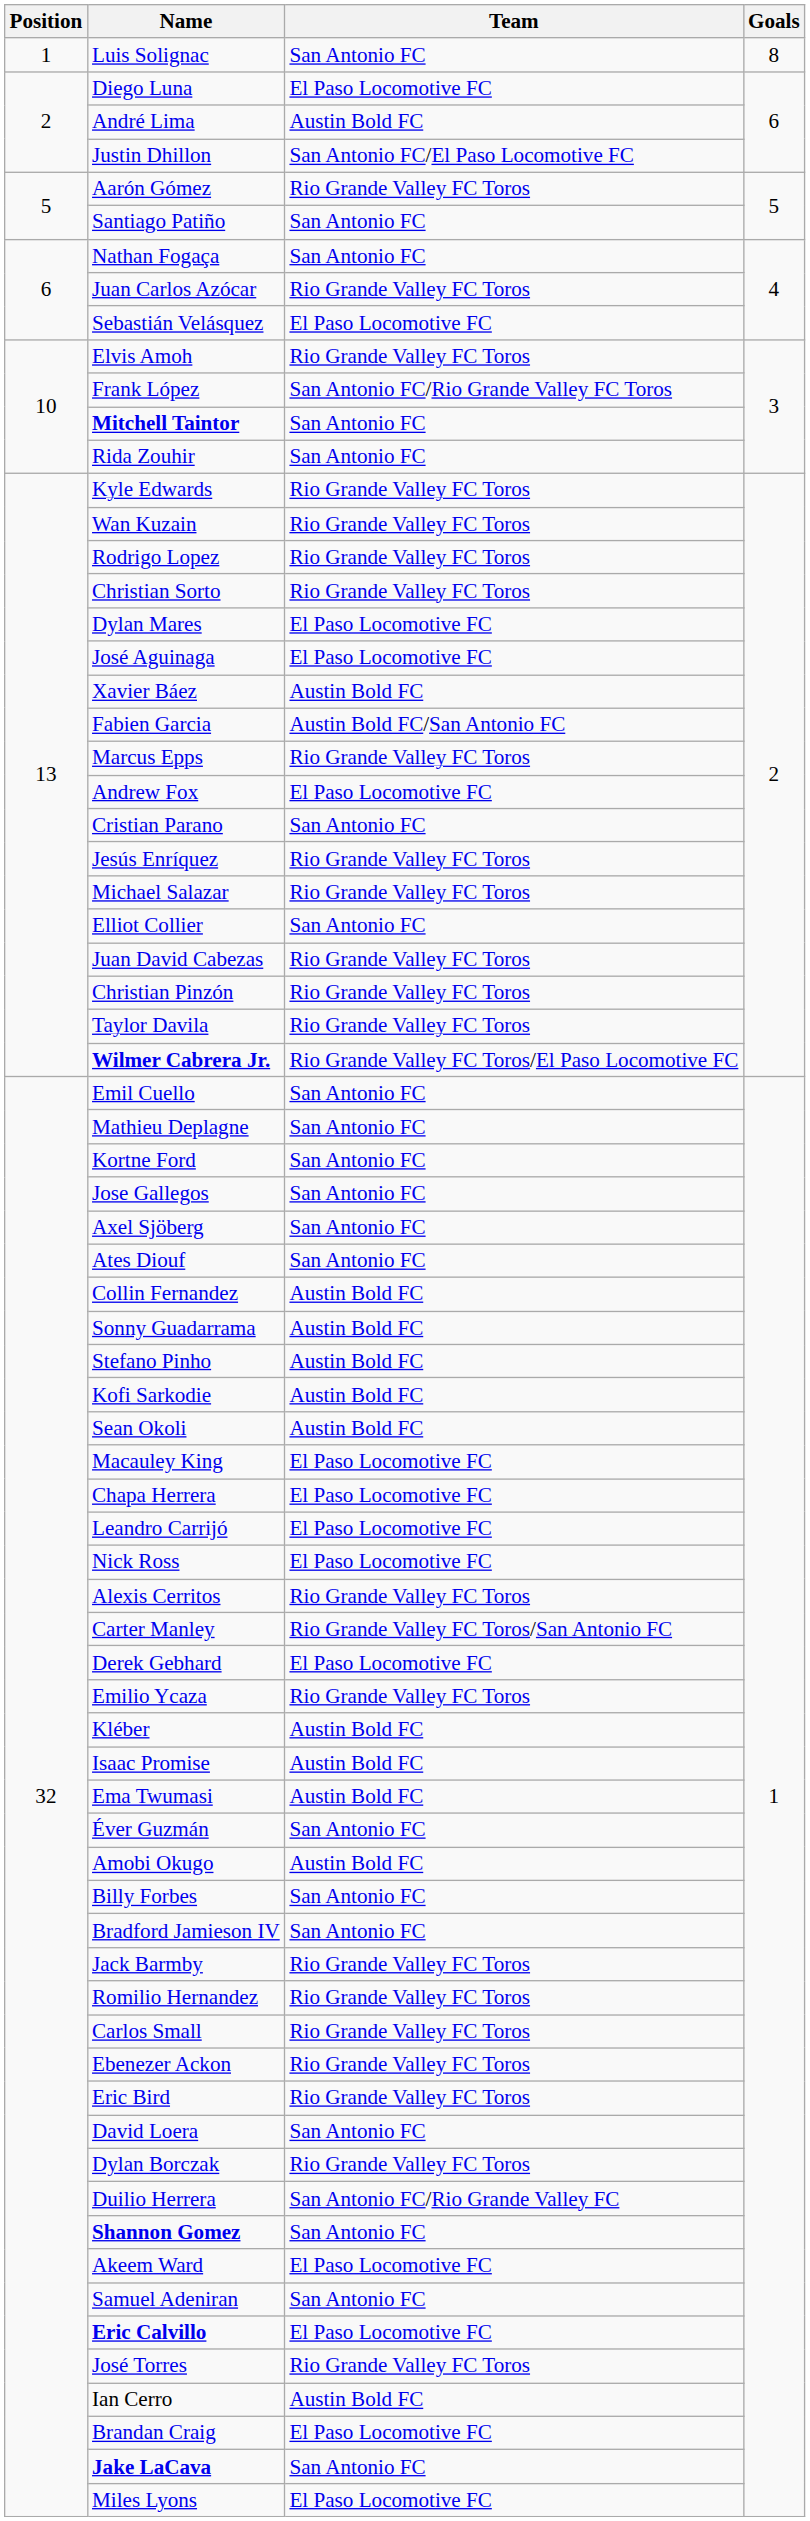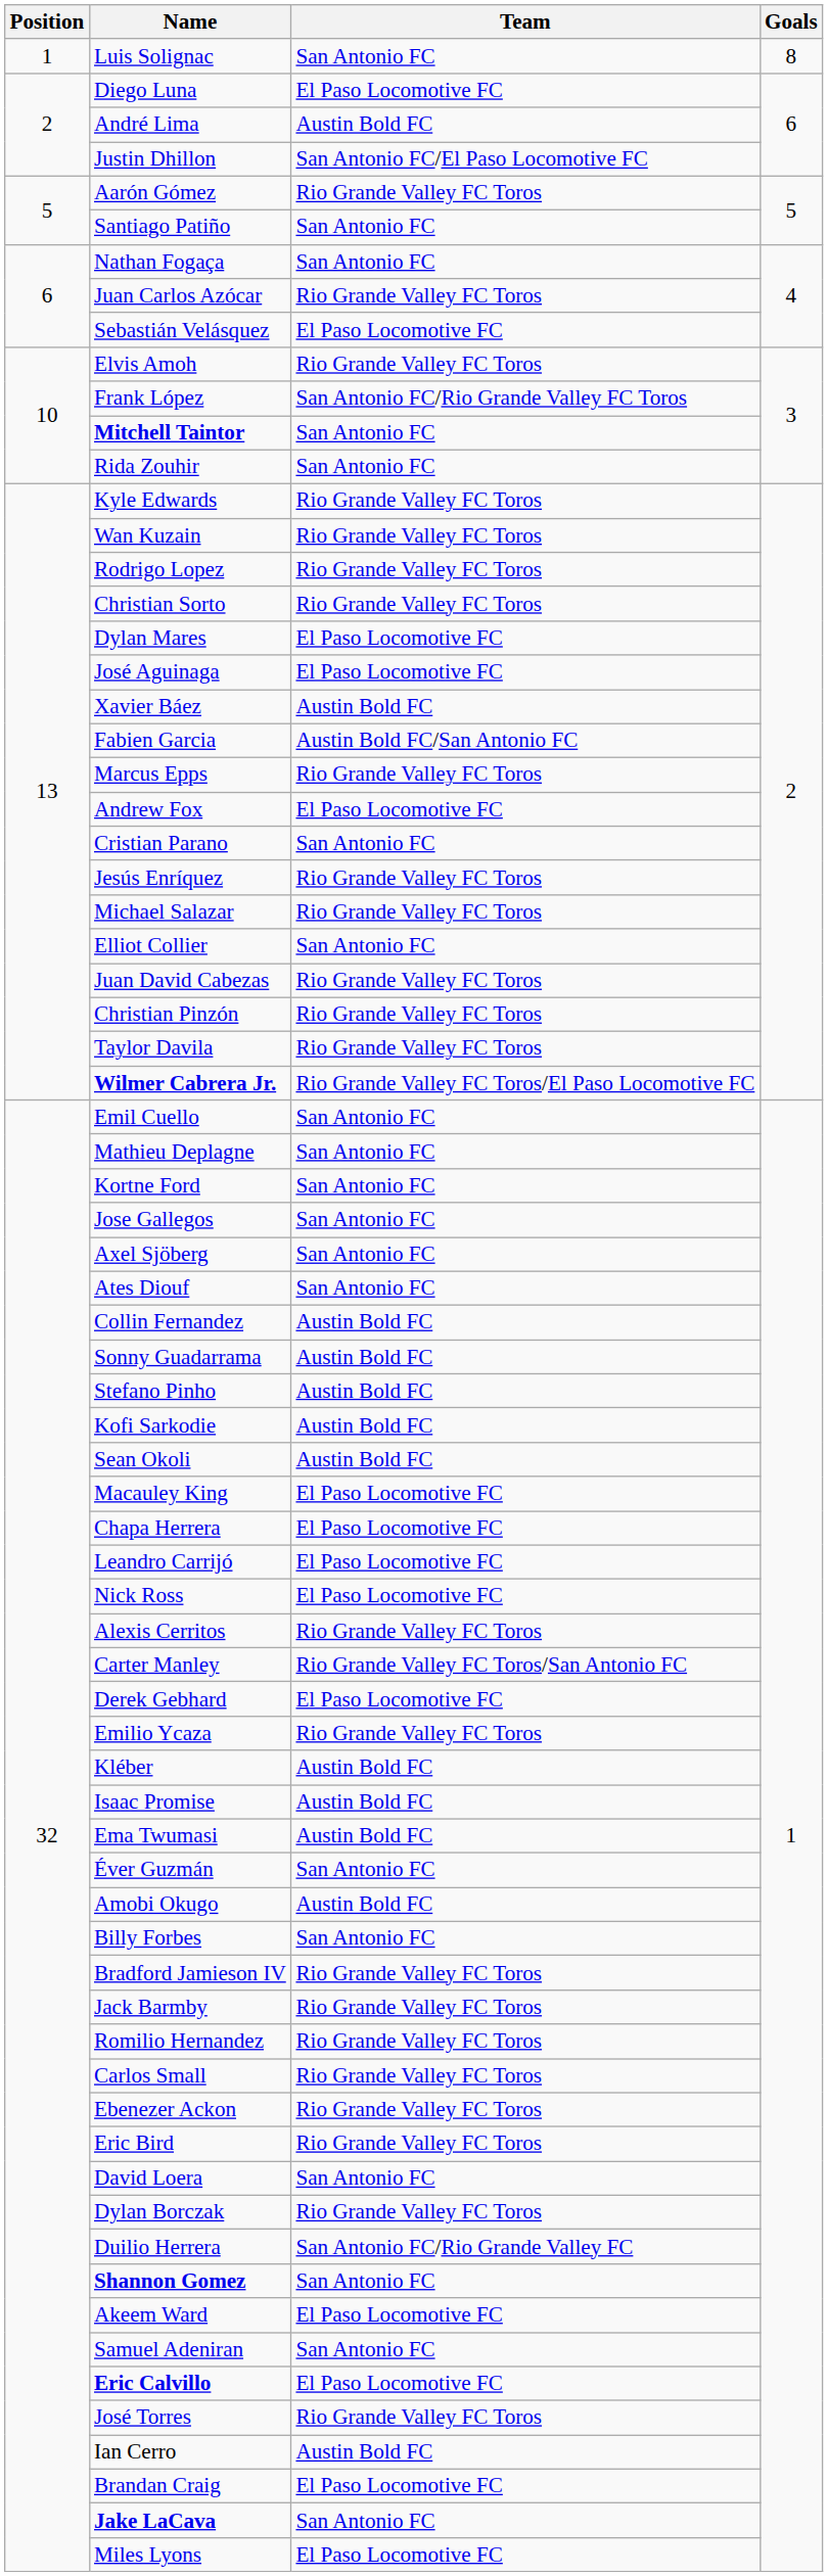Bradford Jamieson IV | Team: San Antonio FC -> Rio Grande Valley FC Toros
